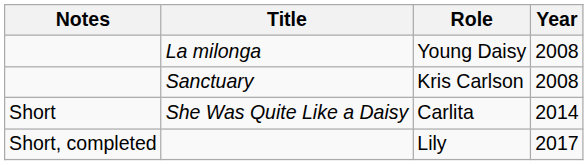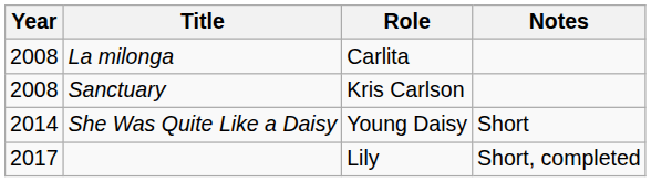columns swapped: Year <-> Notes
La milonga | Role: Young Daisy -> Carlita
She Was Quite Like a Daisy | Role: Carlita -> Young Daisy
